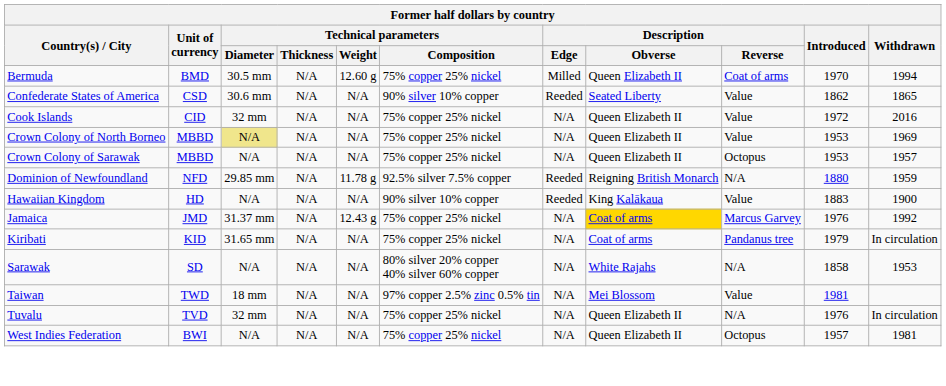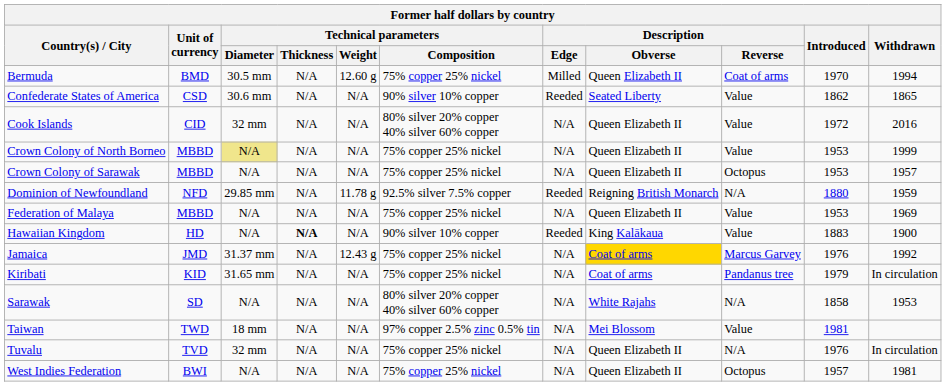Cook Islands | Technical parameters / Composition: 75% copper 25% nickel -> 80% silver 20% copper 40% silver 60% copper
Crown Colony of North Borneo | Withdrawn: 1969 -> 1999
+ row: Federation of Malaya | MBBD | N/A | N/A | N/A | 75% copper 25% nickel | N/A | Queen Elizabeth II | Value | 1953 | 1969
Hawaiian Kingdom | Technical parameters / Thickness: normal -> bold
